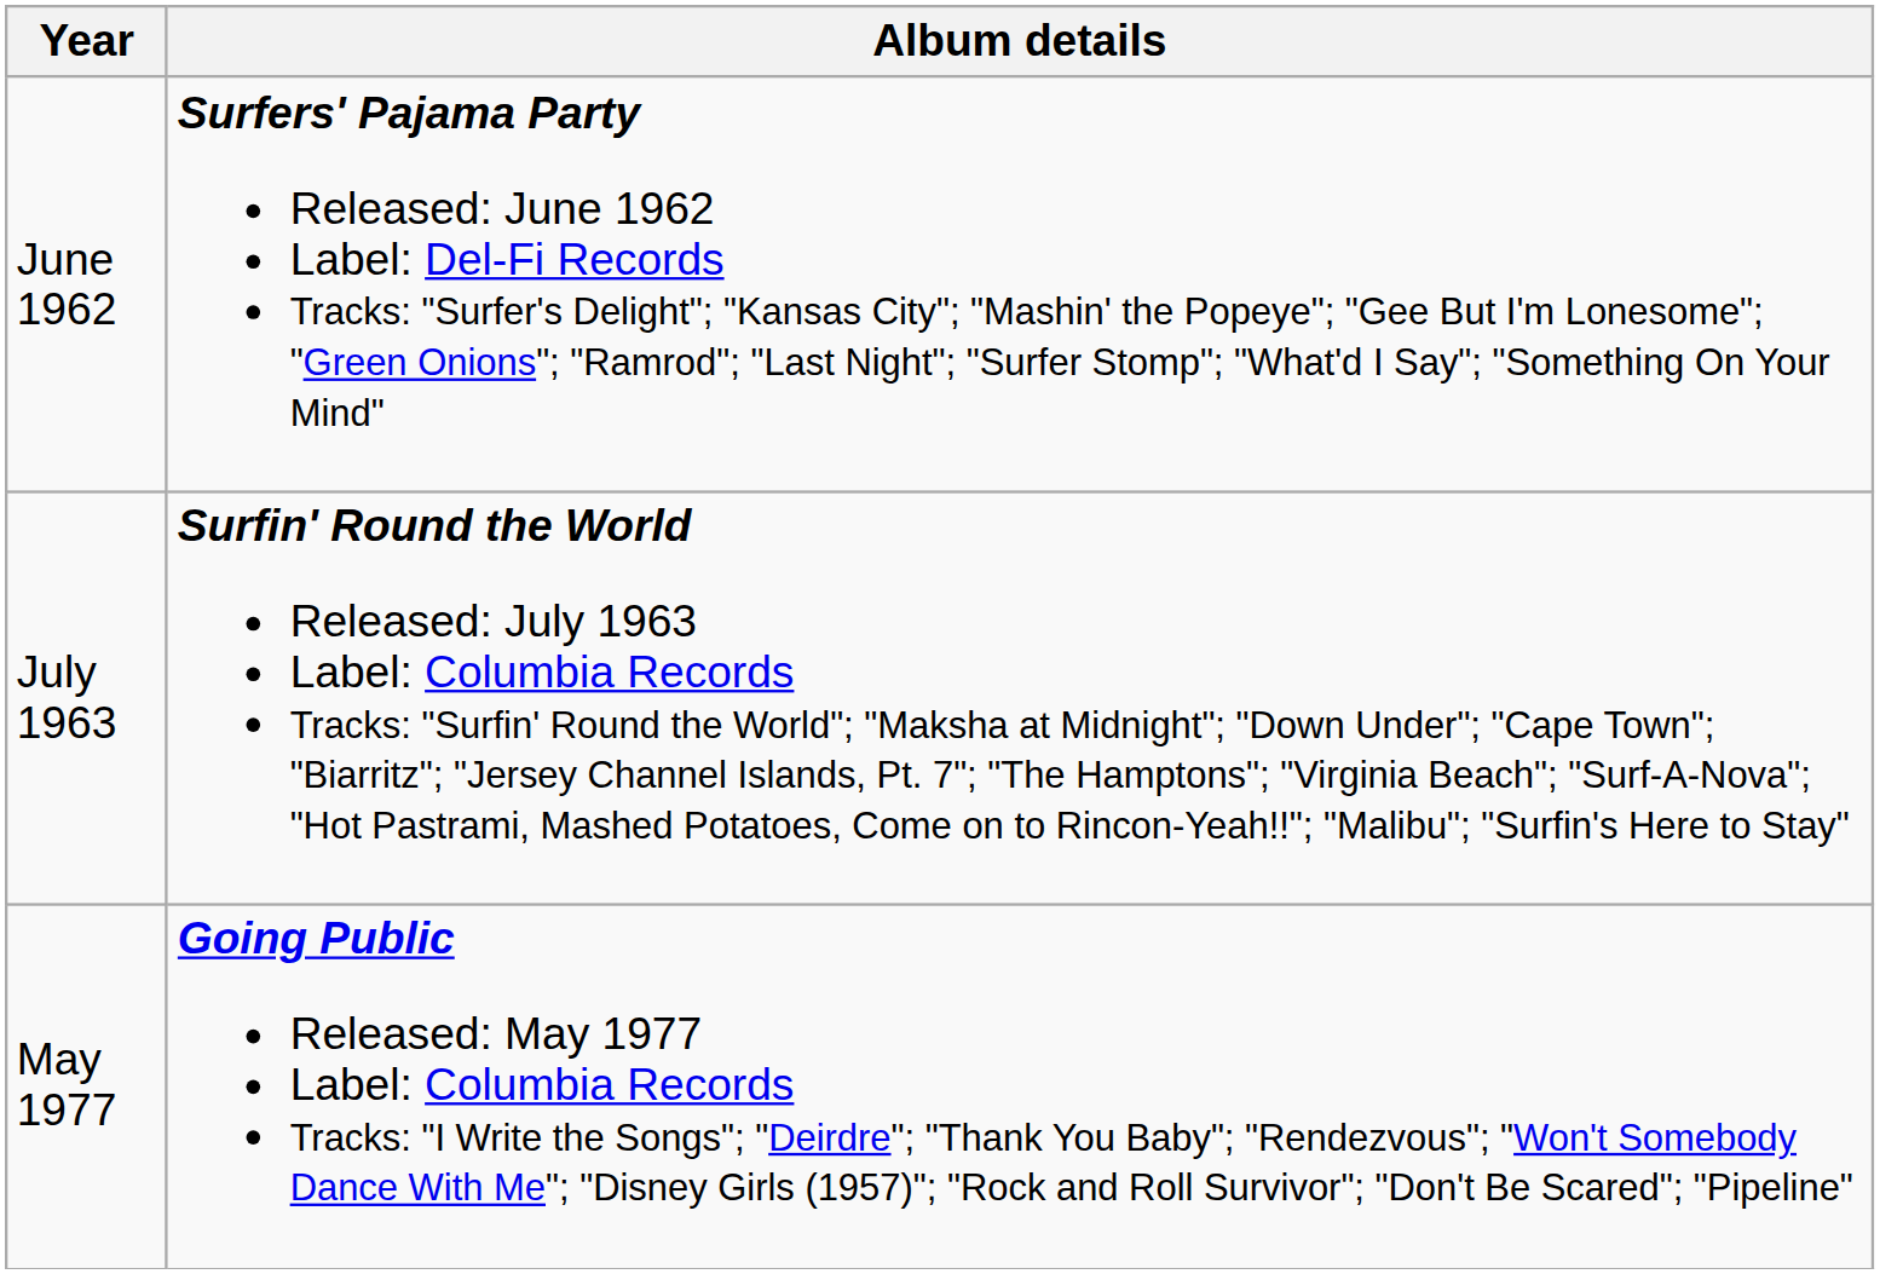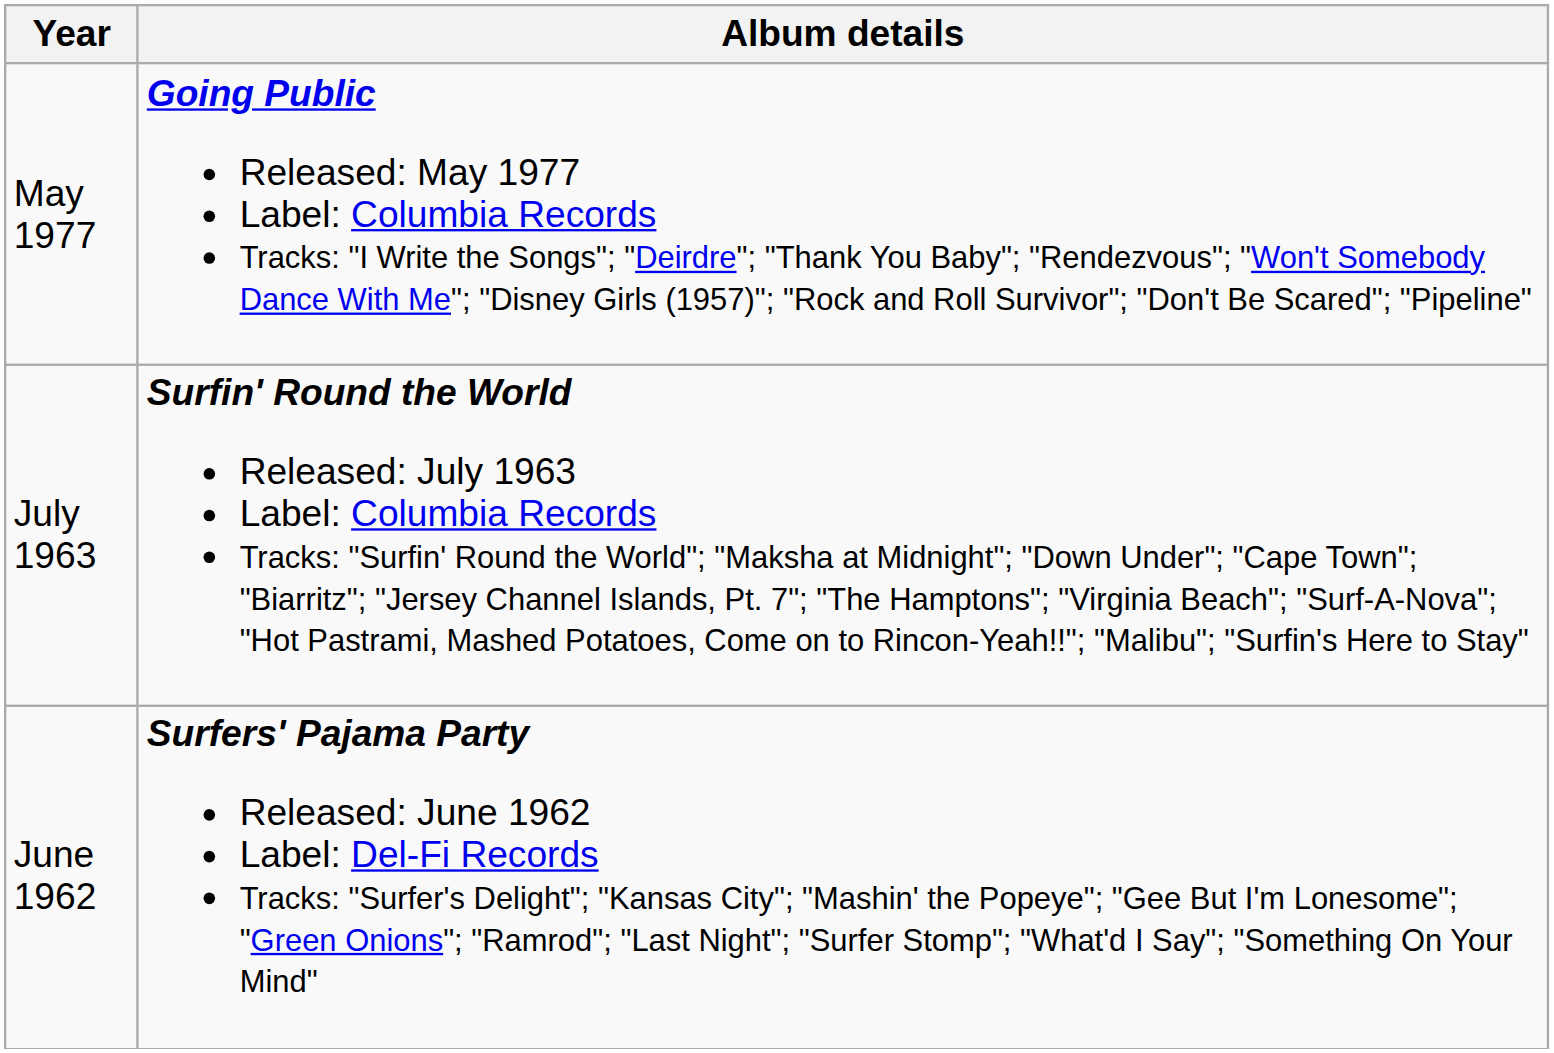rows swapped: June 1962 <-> May 1977
